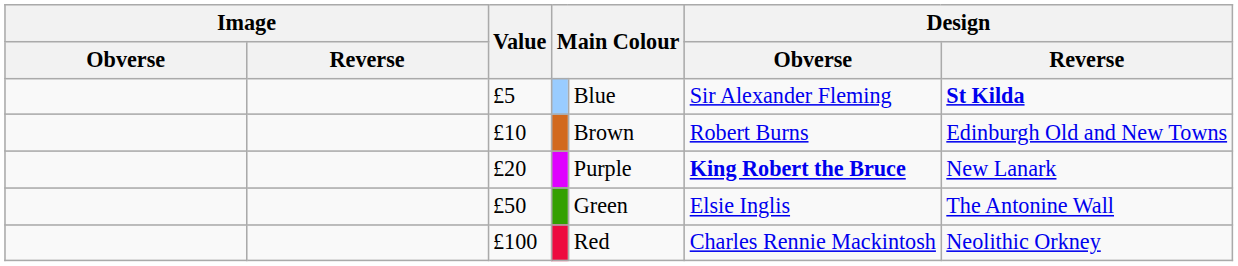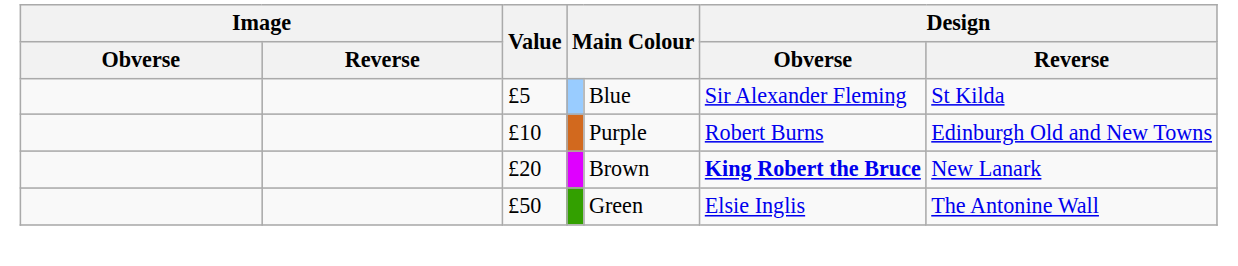£5 | Design / Reverse: bold -> normal
£10 | column 5: Brown -> Purple
£20 | column 5: Purple -> Brown
- row: £100 | Red | Charles Rennie Mackintosh | Neolithic Orkney
